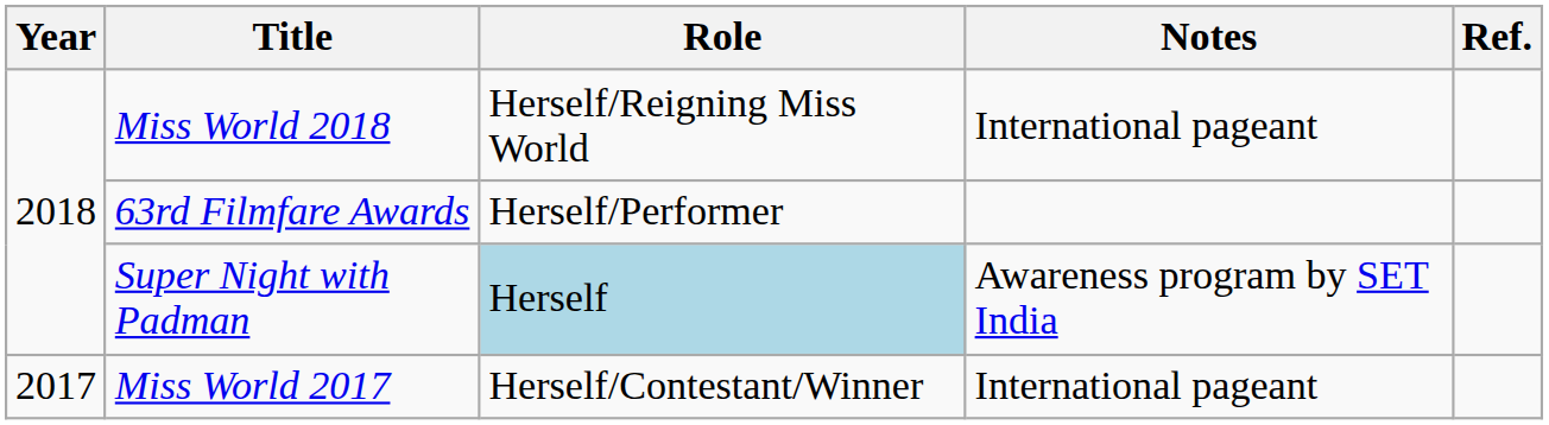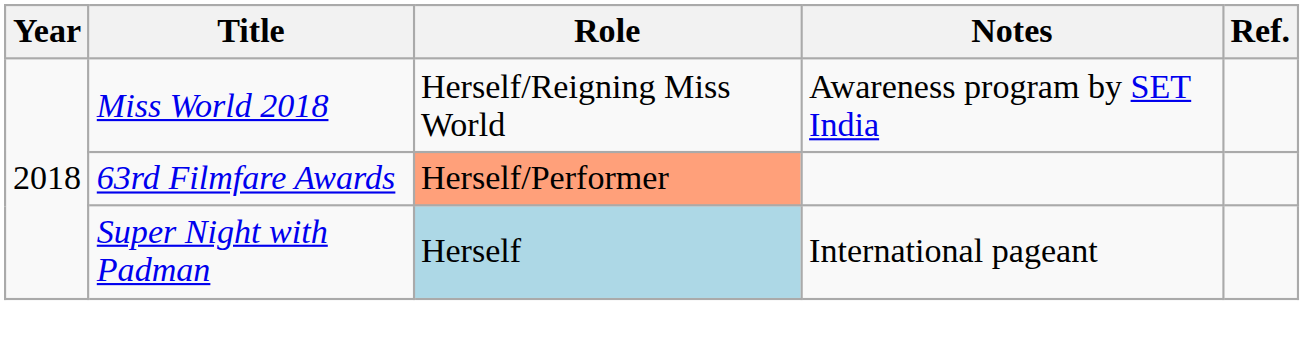Miss World 2018 | Notes: International pageant -> Awareness program by SET India
63rd Filmfare Awards | Role: no background -> lightsalmon background
Super Night with Padman | Notes: Awareness program by SET India -> International pageant
- row: 2017 | Miss World 2017 | Herself/Contestant/Winner | International pageant
